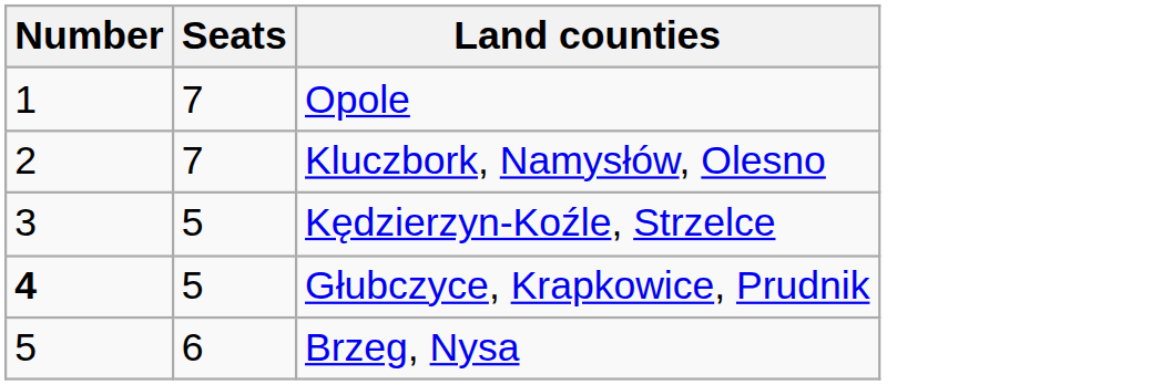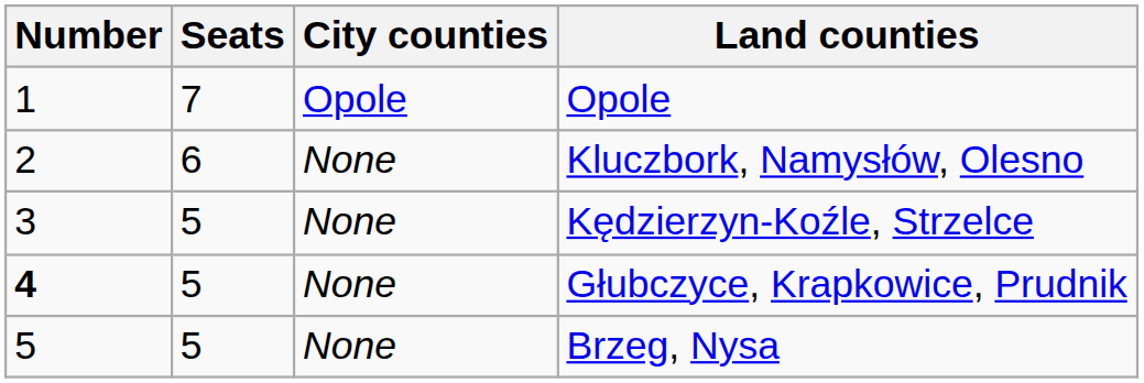+ column: City counties | Opole | None | None | None | None
Kluczbork, Namysłów, Olesno | Seats: 7 -> 6
Brzeg, Nysa | Seats: 6 -> 5
